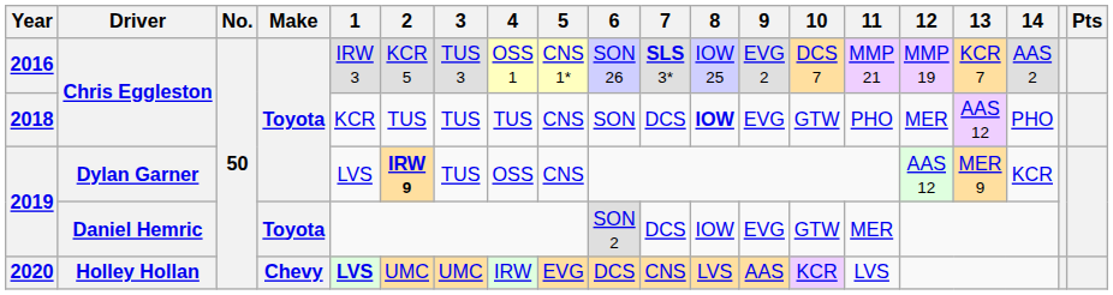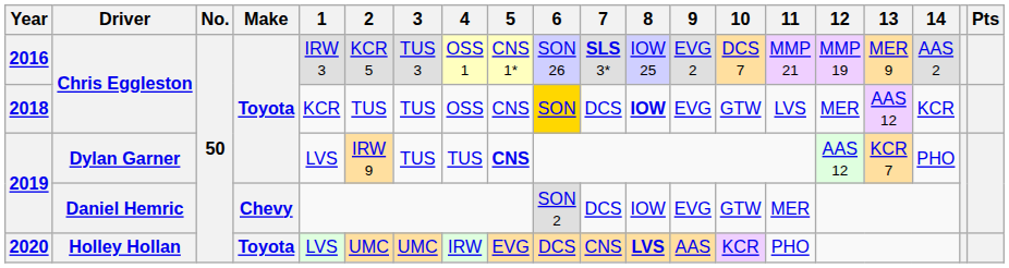2016 | 13: KCR 7 -> MER 9
2018 | 4: TUS -> OSS
2018 | 6: no background -> gold background
2018 | 11: PHO -> LVS
2018 | 14: PHO -> KCR
2019 / Dylan Garner | 2: bold -> normal
2019 / Dylan Garner | 4: OSS -> TUS
2019 / Dylan Garner | 5: normal -> bold
2019 / Dylan Garner | 13: MER 9 -> KCR 7
2019 / Dylan Garner | 14: KCR -> PHO
2019 / Daniel Hemric | Make: Toyota -> Chevy
2020 | Make: Chevy -> Toyota
2020 | 1: bold -> normal
2020 | 8: normal -> bold
2020 | 11: LVS -> PHO
